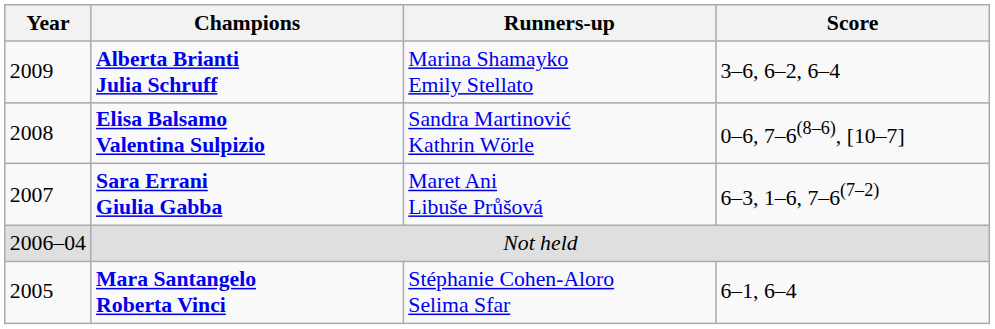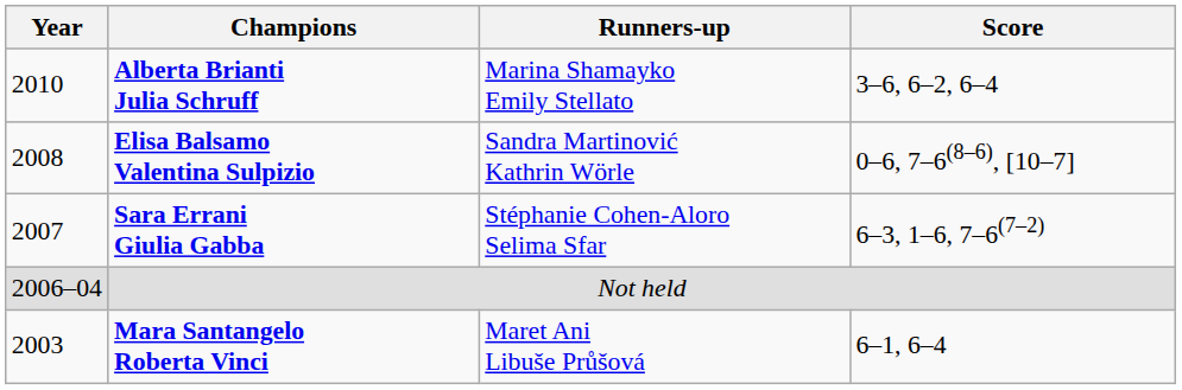Alberta Brianti Julia Schruff | Year: 2009 -> 2010
Sara Errani Giulia Gabba | Runners-up: Maret Ani Libuše Průšová -> Stéphanie Cohen-Aloro Selima Sfar
Mara Santangelo Roberta Vinci | Year: 2005 -> 2003
Mara Santangelo Roberta Vinci | Runners-up: Stéphanie Cohen-Aloro Selima Sfar -> Maret Ani Libuše Průšová
